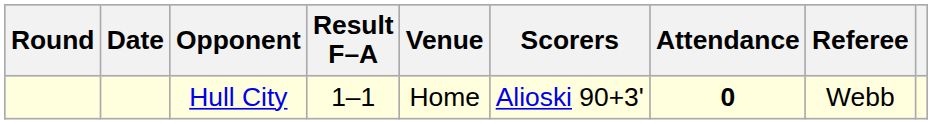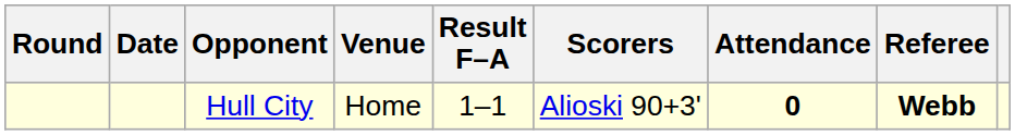columns swapped: Venue <-> Result F–A
Hull City | Referee: normal -> bold
